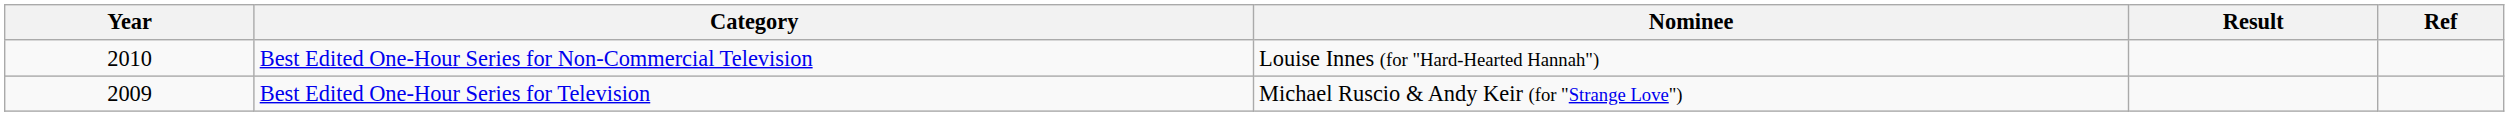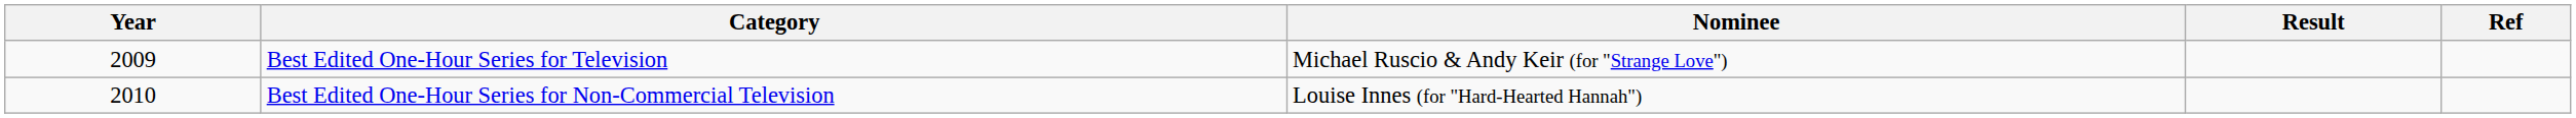rows swapped: Best Edited One-Hour Series for Television <-> Best Edited One-Hour Series for Non-Commercial Television
